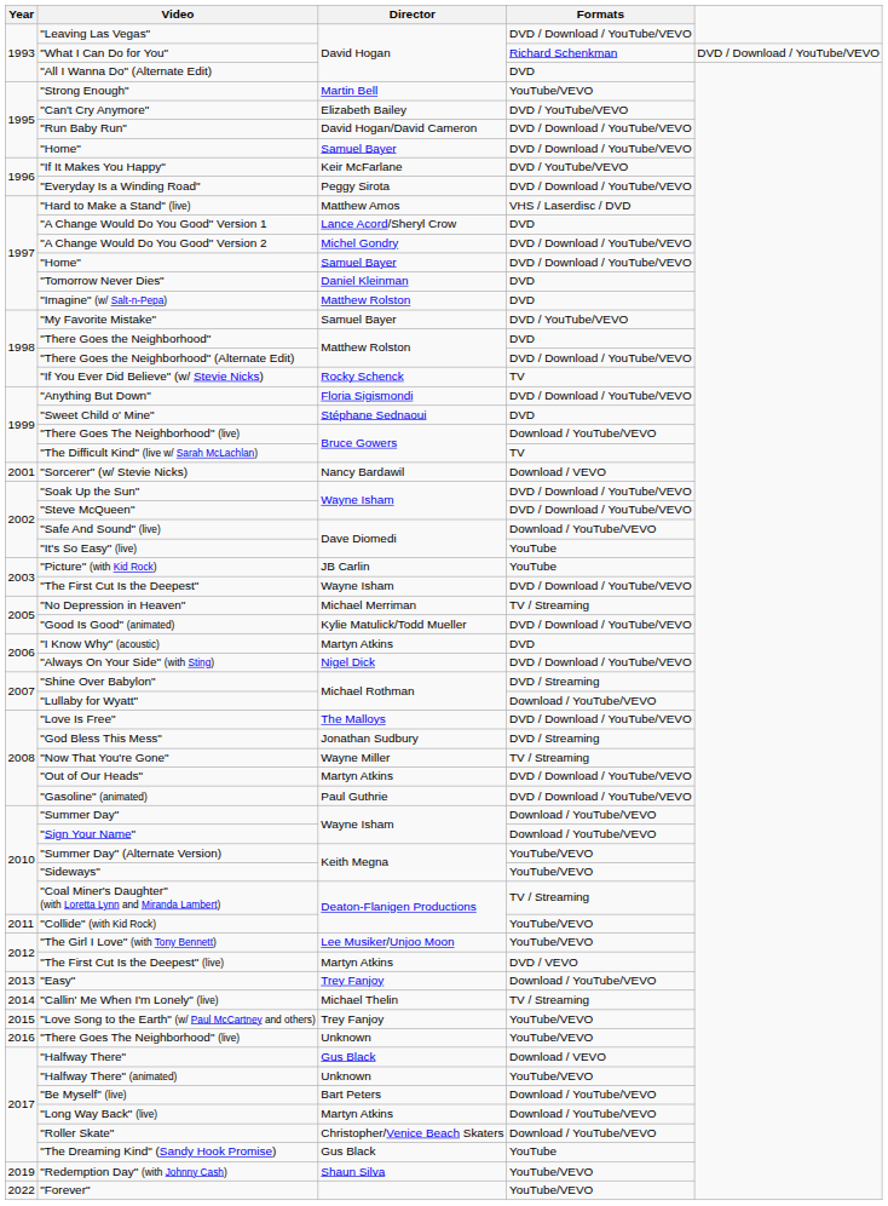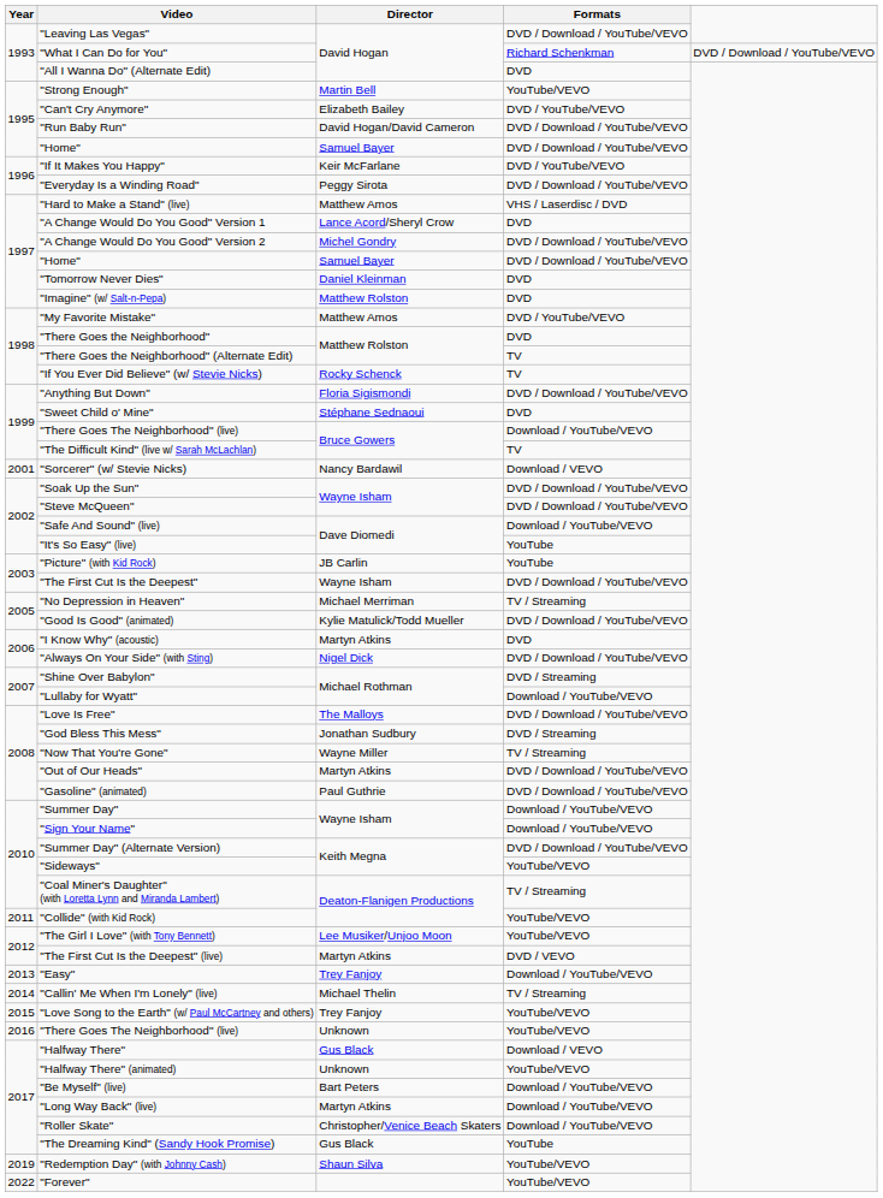"My Favorite Mistake" | Director: Samuel Bayer -> Matthew Amos
"There Goes the Neighborhood" (Alternate Edit) | Formats: DVD / Download / YouTube/VEVO -> TV
"Summer Day" (Alternate Version) | Formats: YouTube/VEVO -> DVD / Download / YouTube/VEVO
